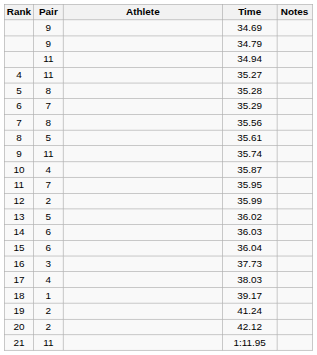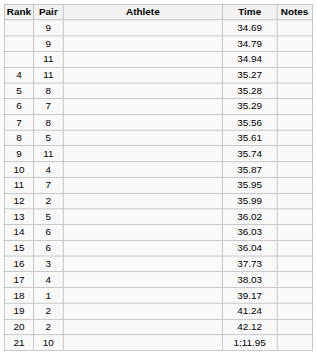1:11.95 | Pair: 11 -> 10
